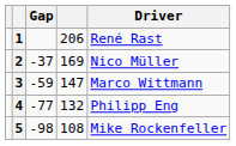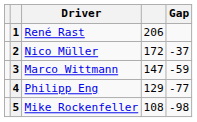columns swapped: Driver <-> Gap
2 | column 4: 169 -> 172
4 | column 4: 132 -> 129
